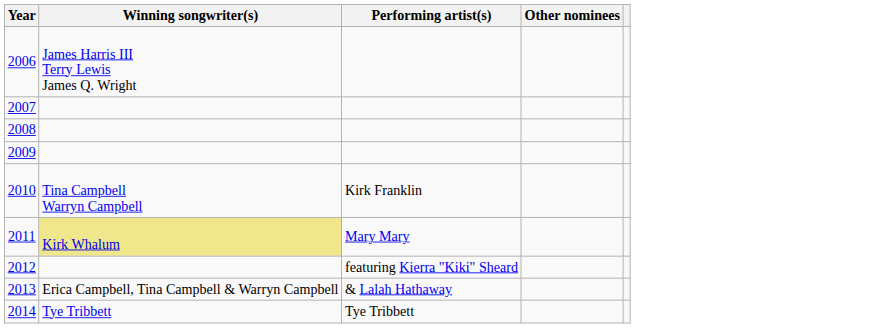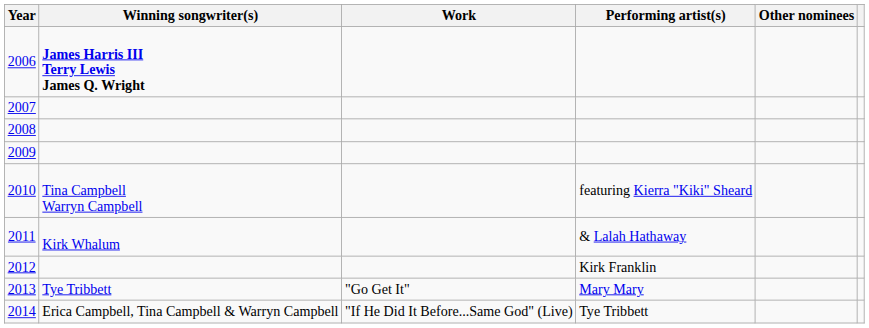+ column: Work | "Go Get It" | "If He Did It Before...Same God" (Live)
2006 | Winning songwriter(s): normal -> bold
2010 | Performing artist(s): Kirk Franklin -> featuring Kierra "Kiki" Sheard
2011 | Winning songwriter(s): khaki background -> no background
2011 | Performing artist(s): Mary Mary -> & Lalah Hathaway
2012 | Performing artist(s): featuring Kierra "Kiki" Sheard -> Kirk Franklin
2013 | Winning songwriter(s): Erica Campbell, Tina Campbell & Warryn Campbell -> Tye Tribbett
2013 | Performing artist(s): & Lalah Hathaway -> Mary Mary
2014 | Winning songwriter(s): Tye Tribbett -> Erica Campbell, Tina Campbell & Warryn Campbell
